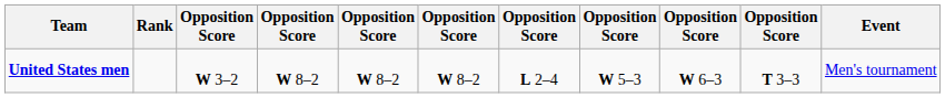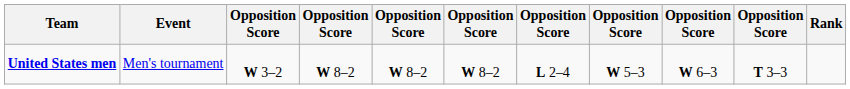columns swapped: Event <-> Rank
